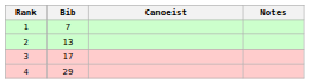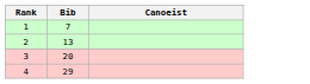- column: Notes
3 | Bib: 17 -> 20
